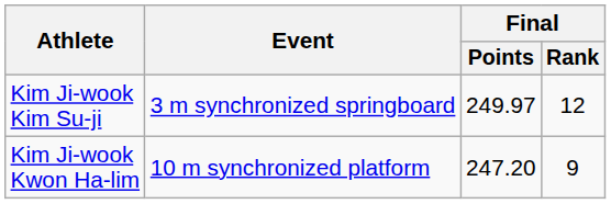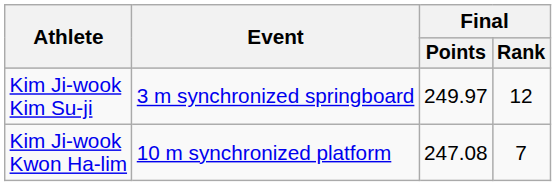Kim Ji-wook Kwon Ha-lim | Final / Points: 247.20 -> 247.08
Kim Ji-wook Kwon Ha-lim | Final / Rank: 9 -> 7
